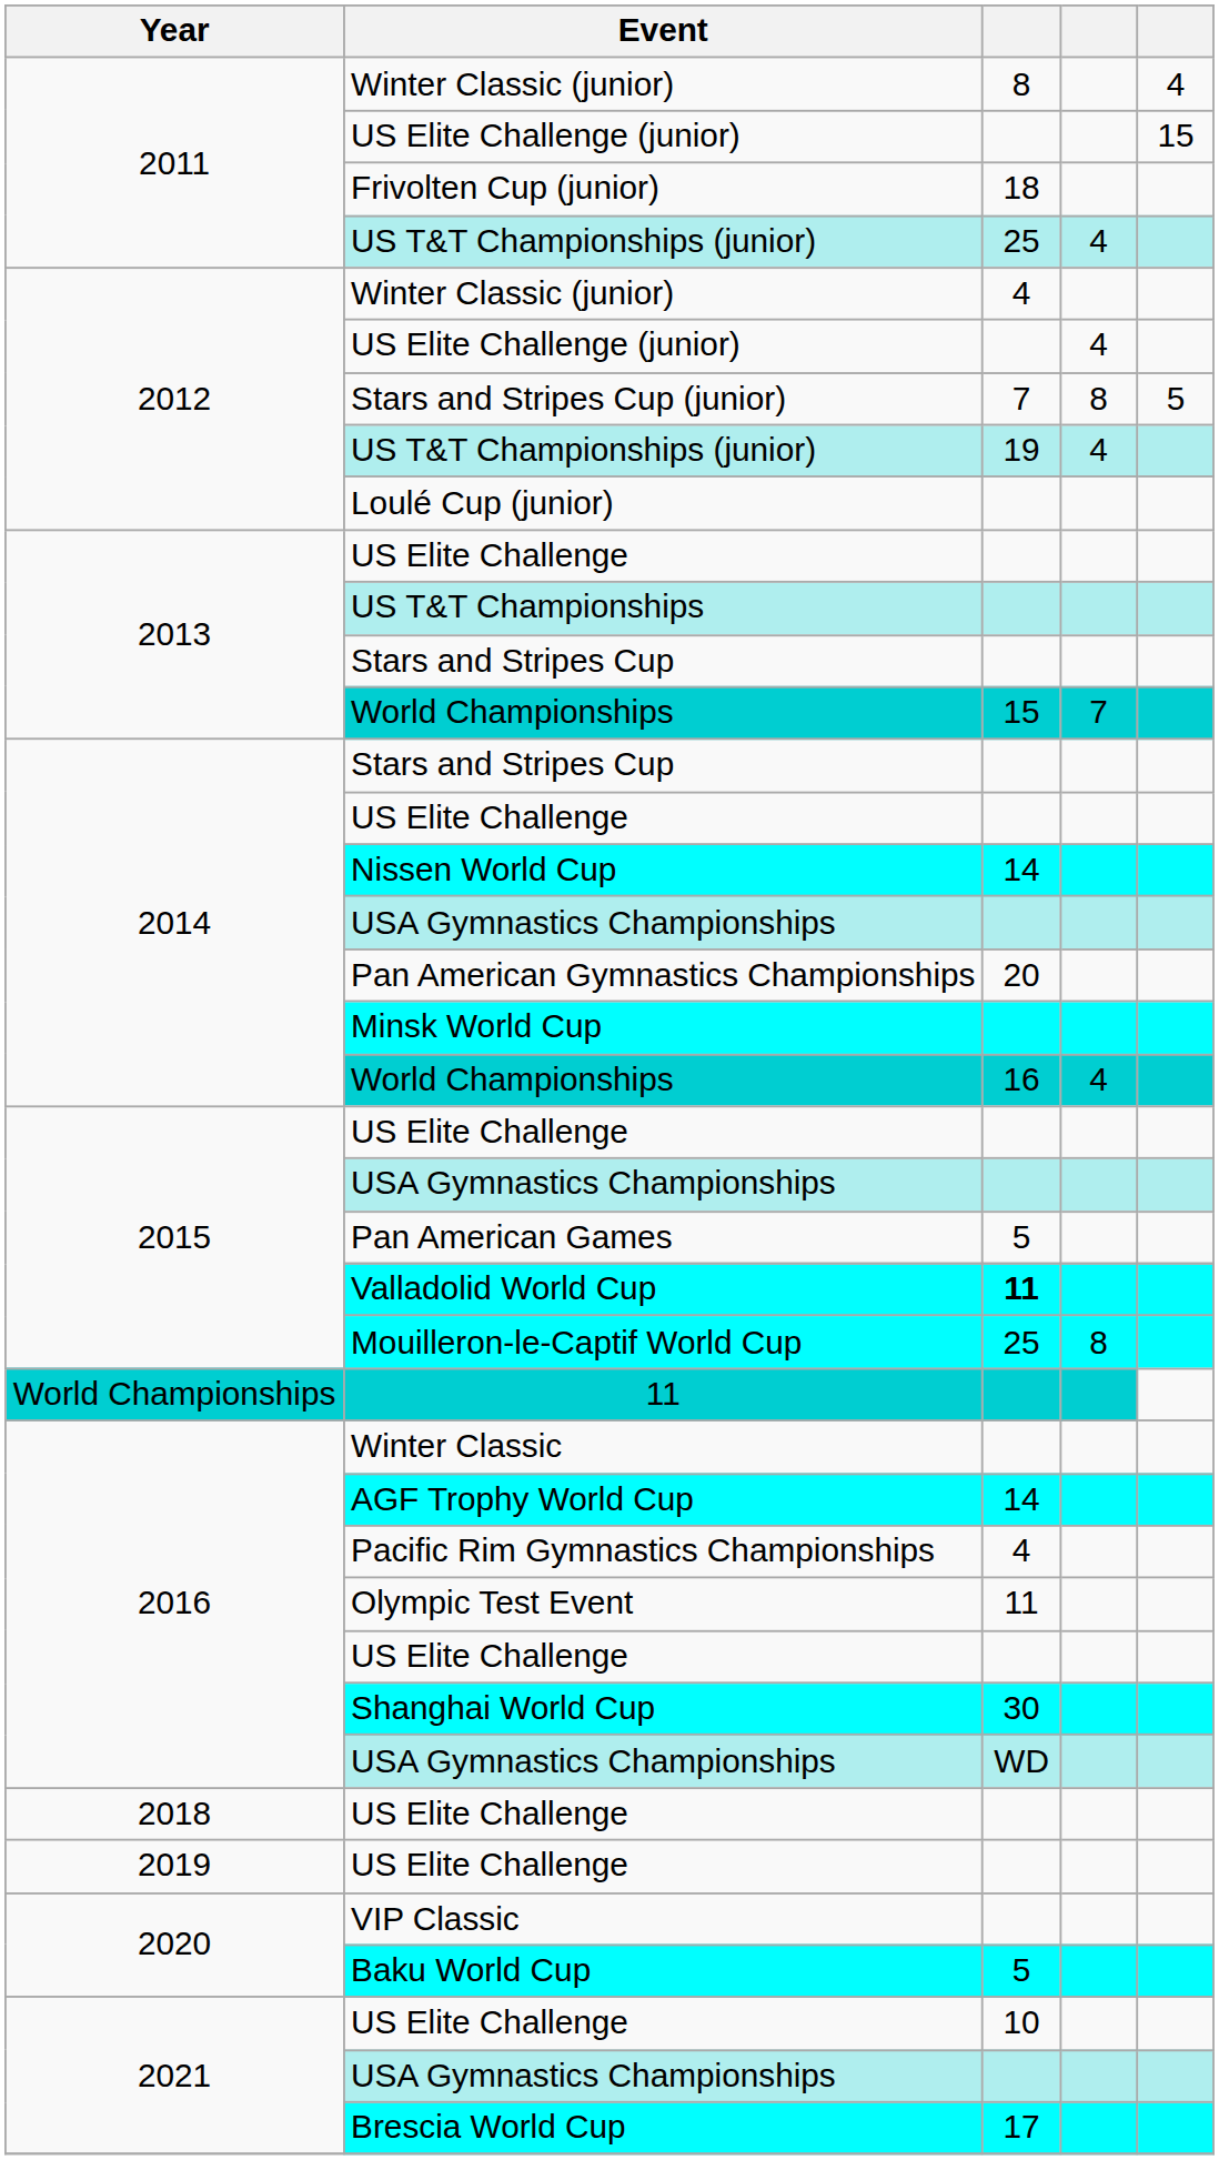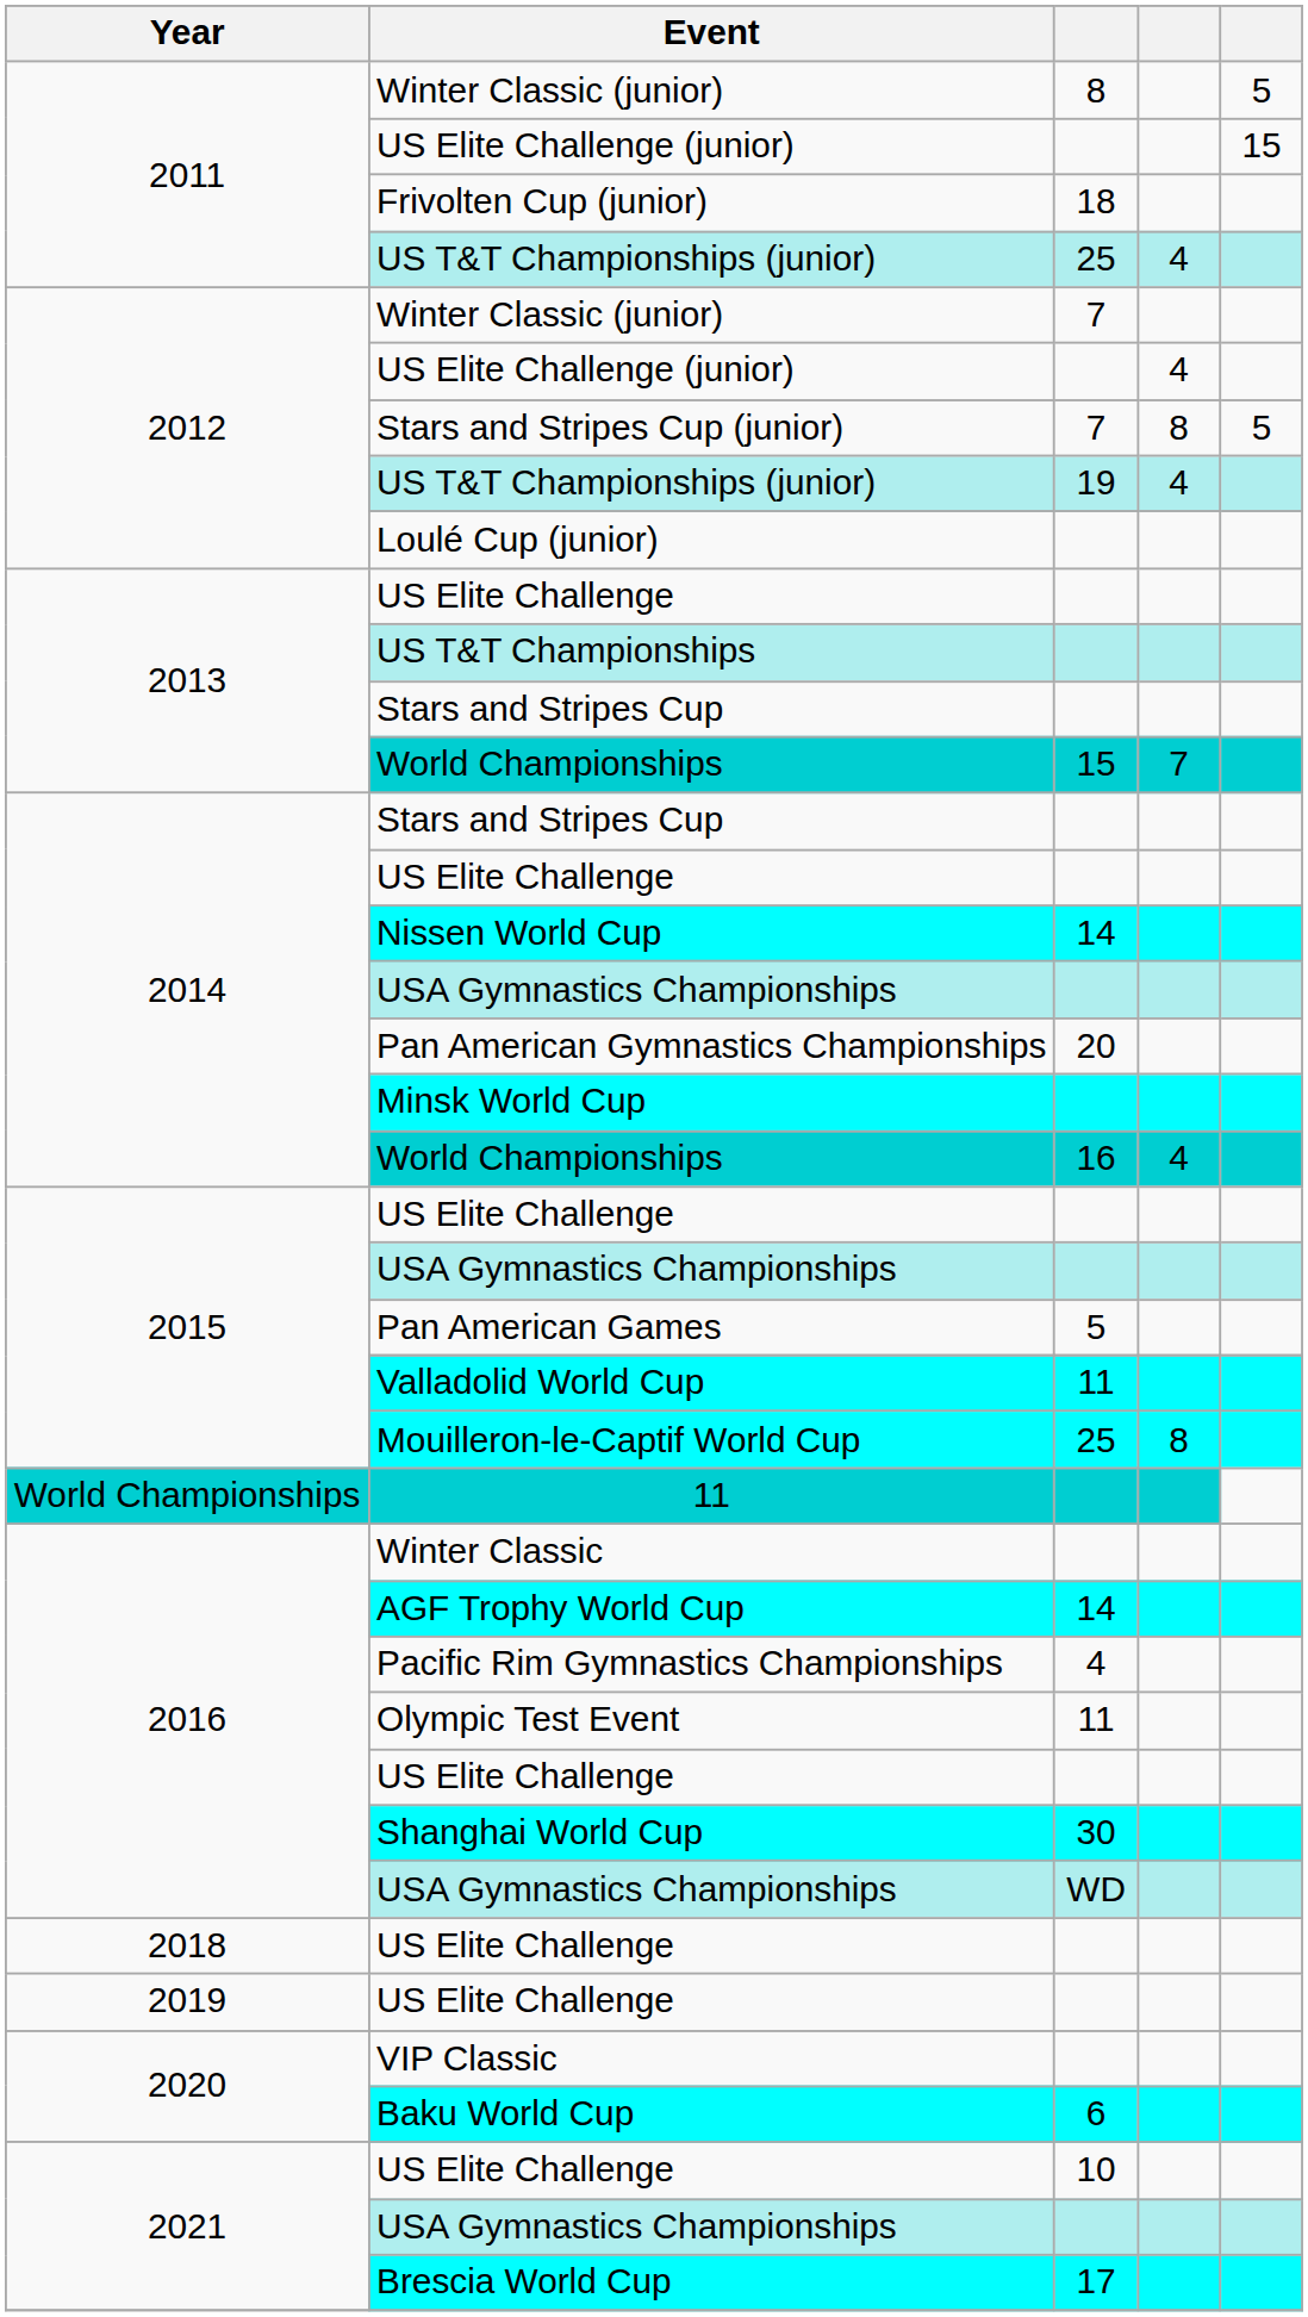2011 / Winter Classic (junior) | column 5: 4 -> 5
2012 / Winter Classic (junior) | column 3: 4 -> 7
Valladolid World Cup | column 3: bold -> normal
Baku World Cup | column 3: 5 -> 6
